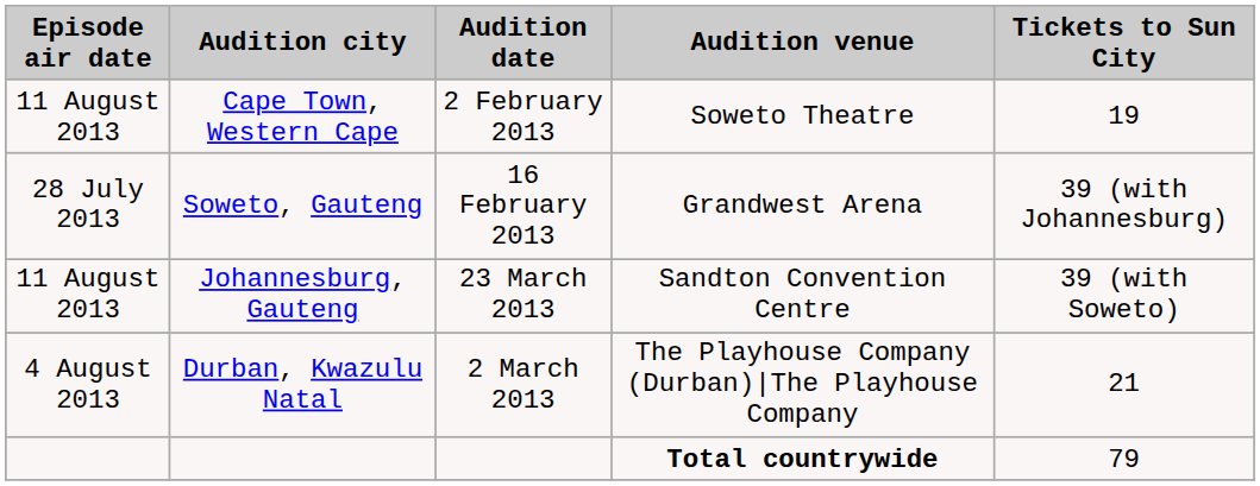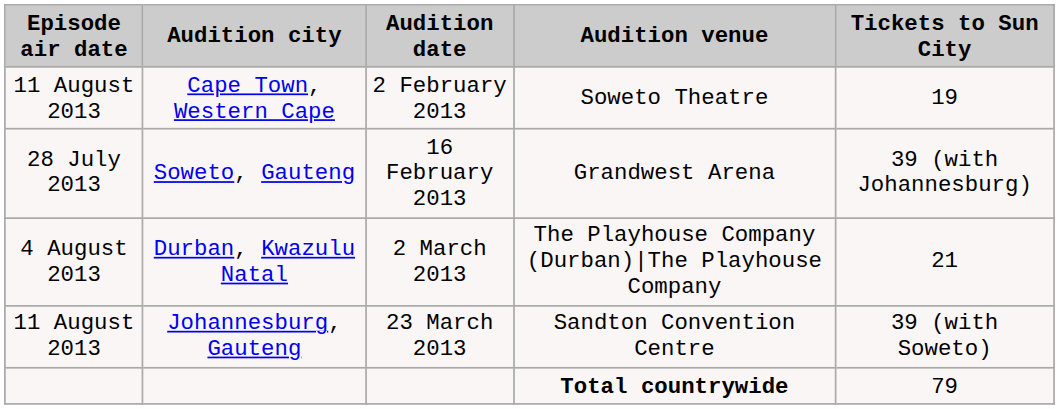rows swapped: Durban, Kwazulu Natal <-> Johannesburg, Gauteng
